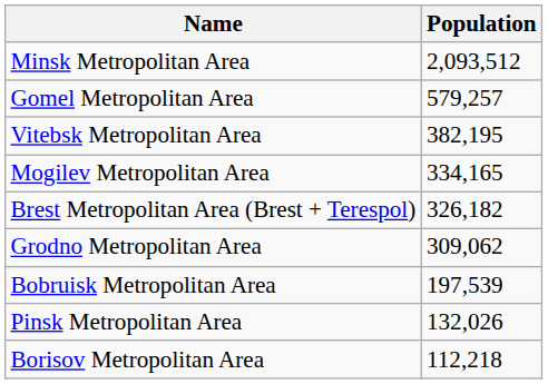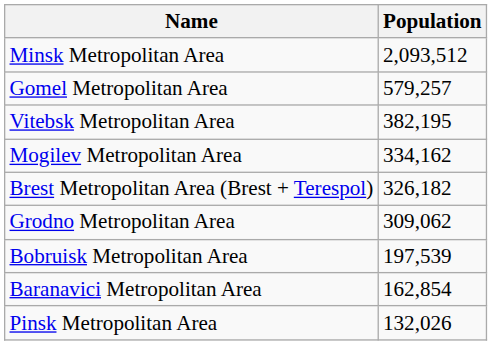Mogilev Metropolitan Area | Population: 334,165 -> 334,162
+ row: Baranavici Metropolitan Area | 162,854
- row: Borisov Metropolitan Area | 112,218
